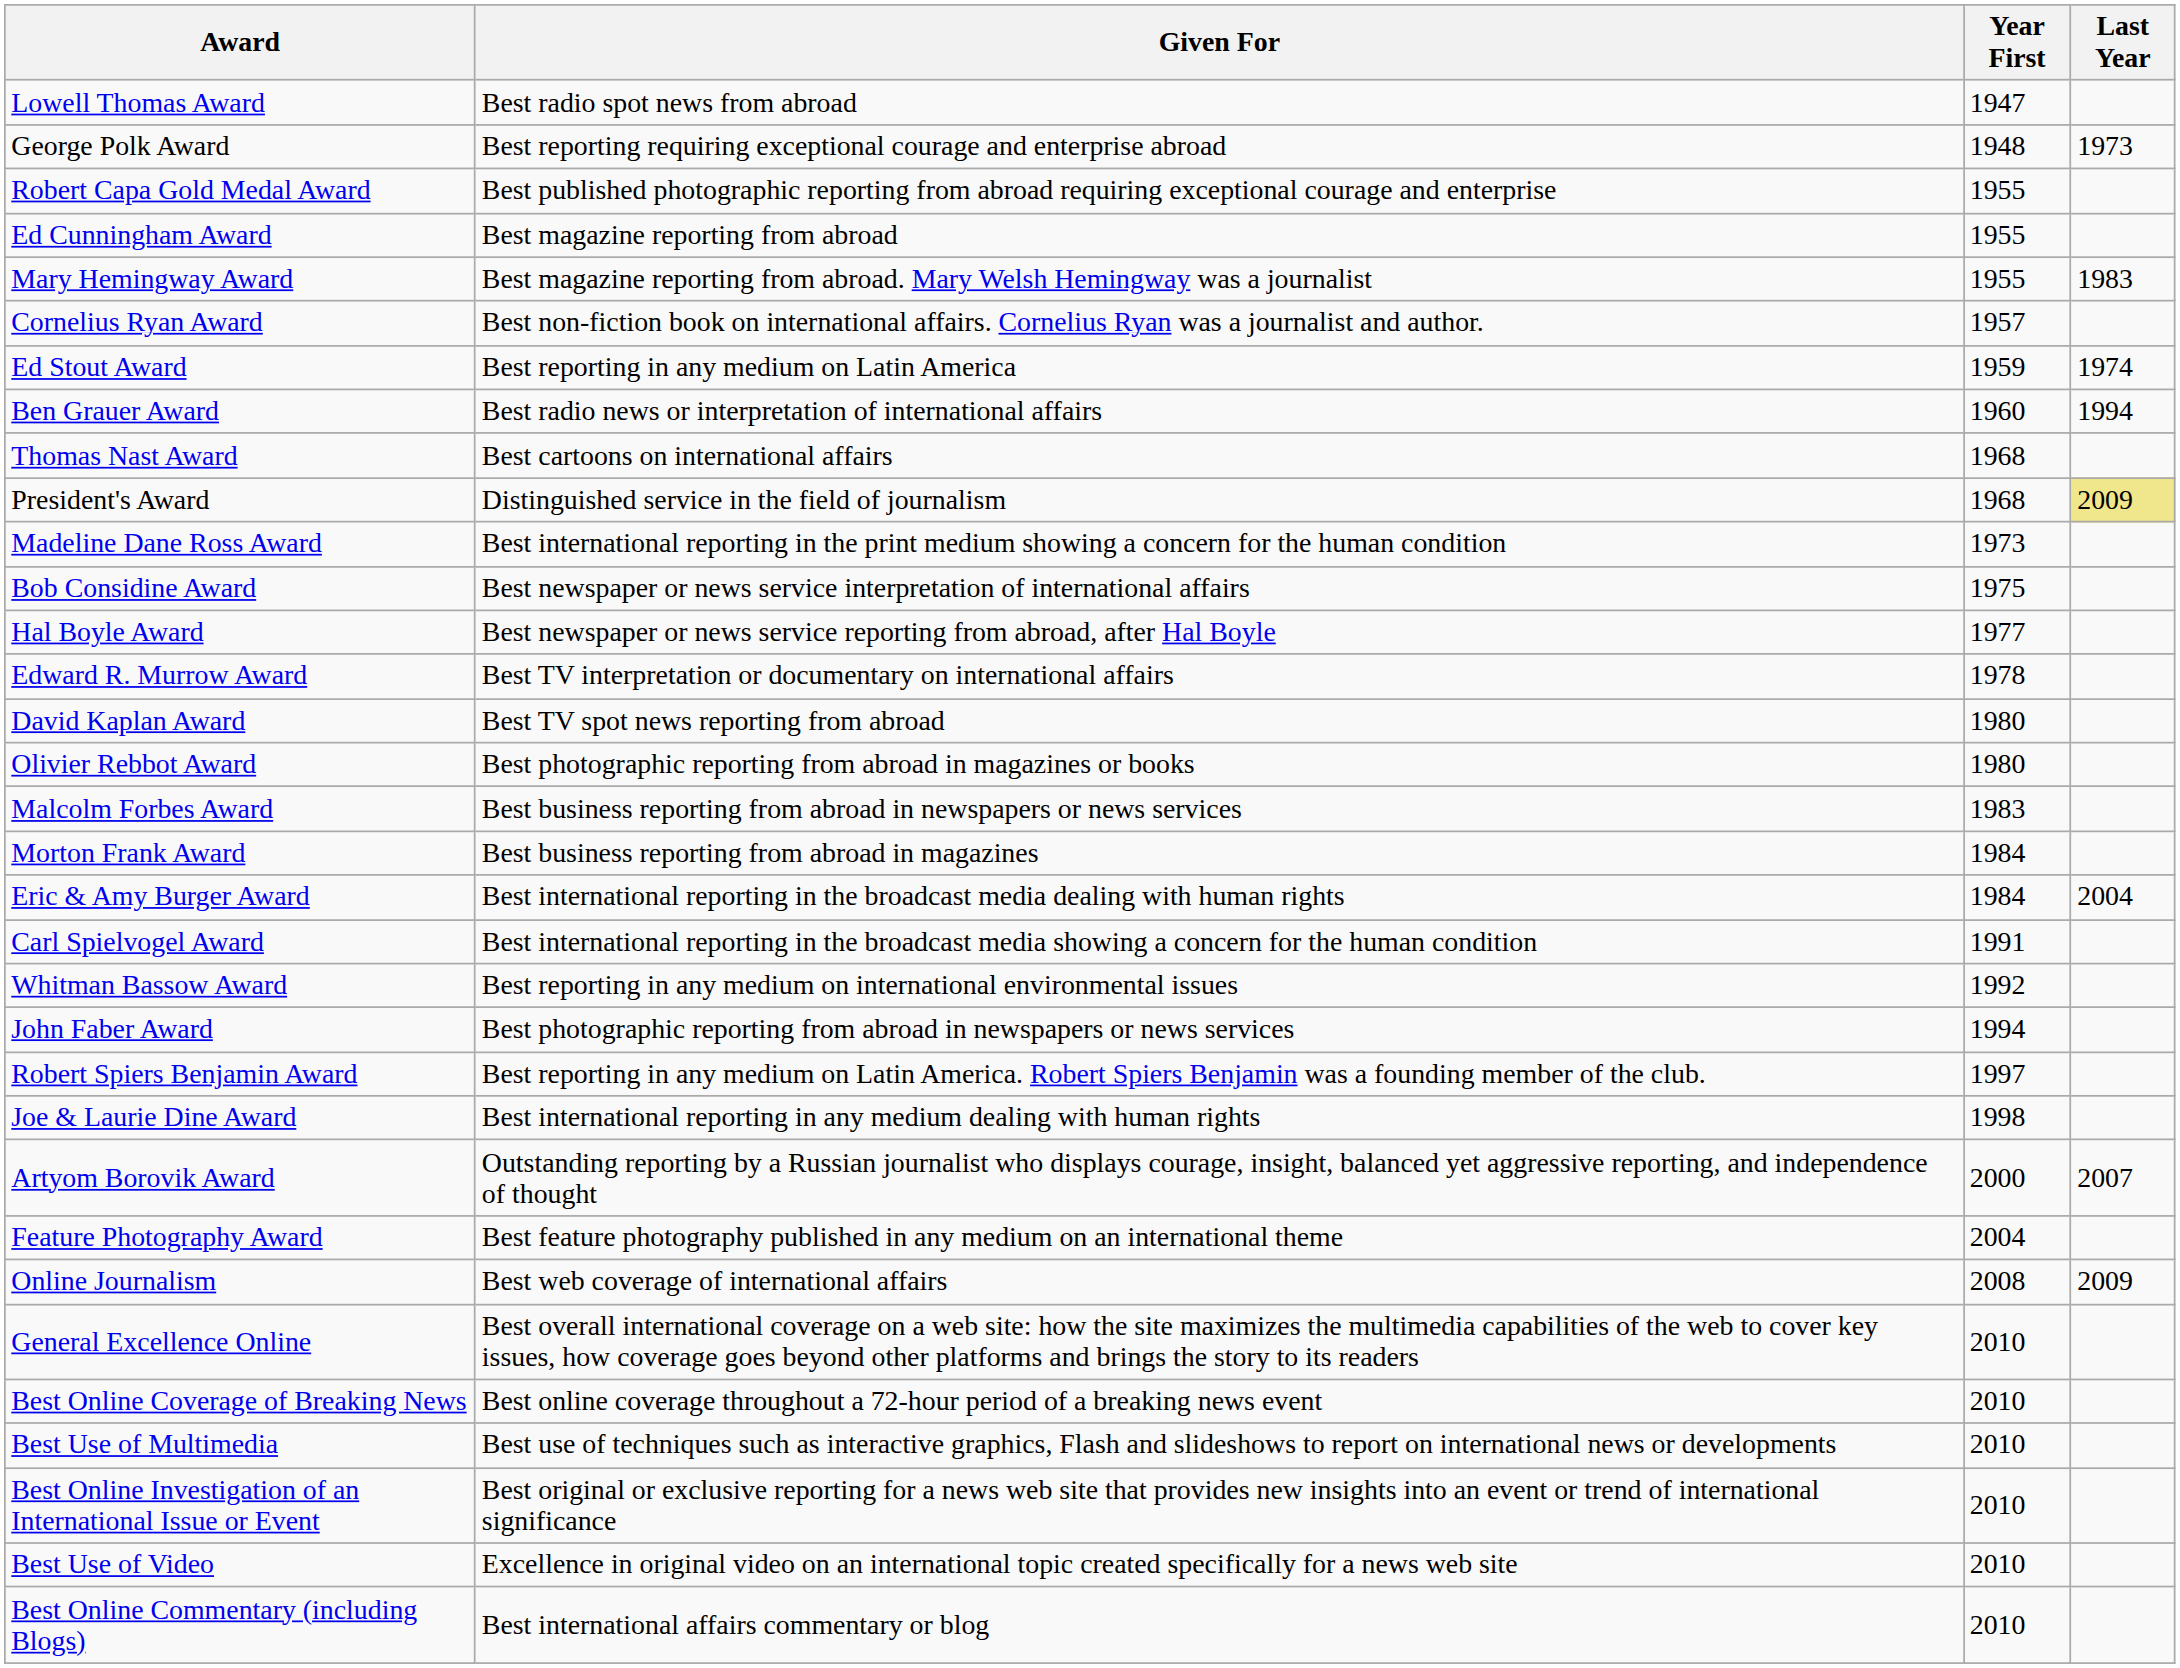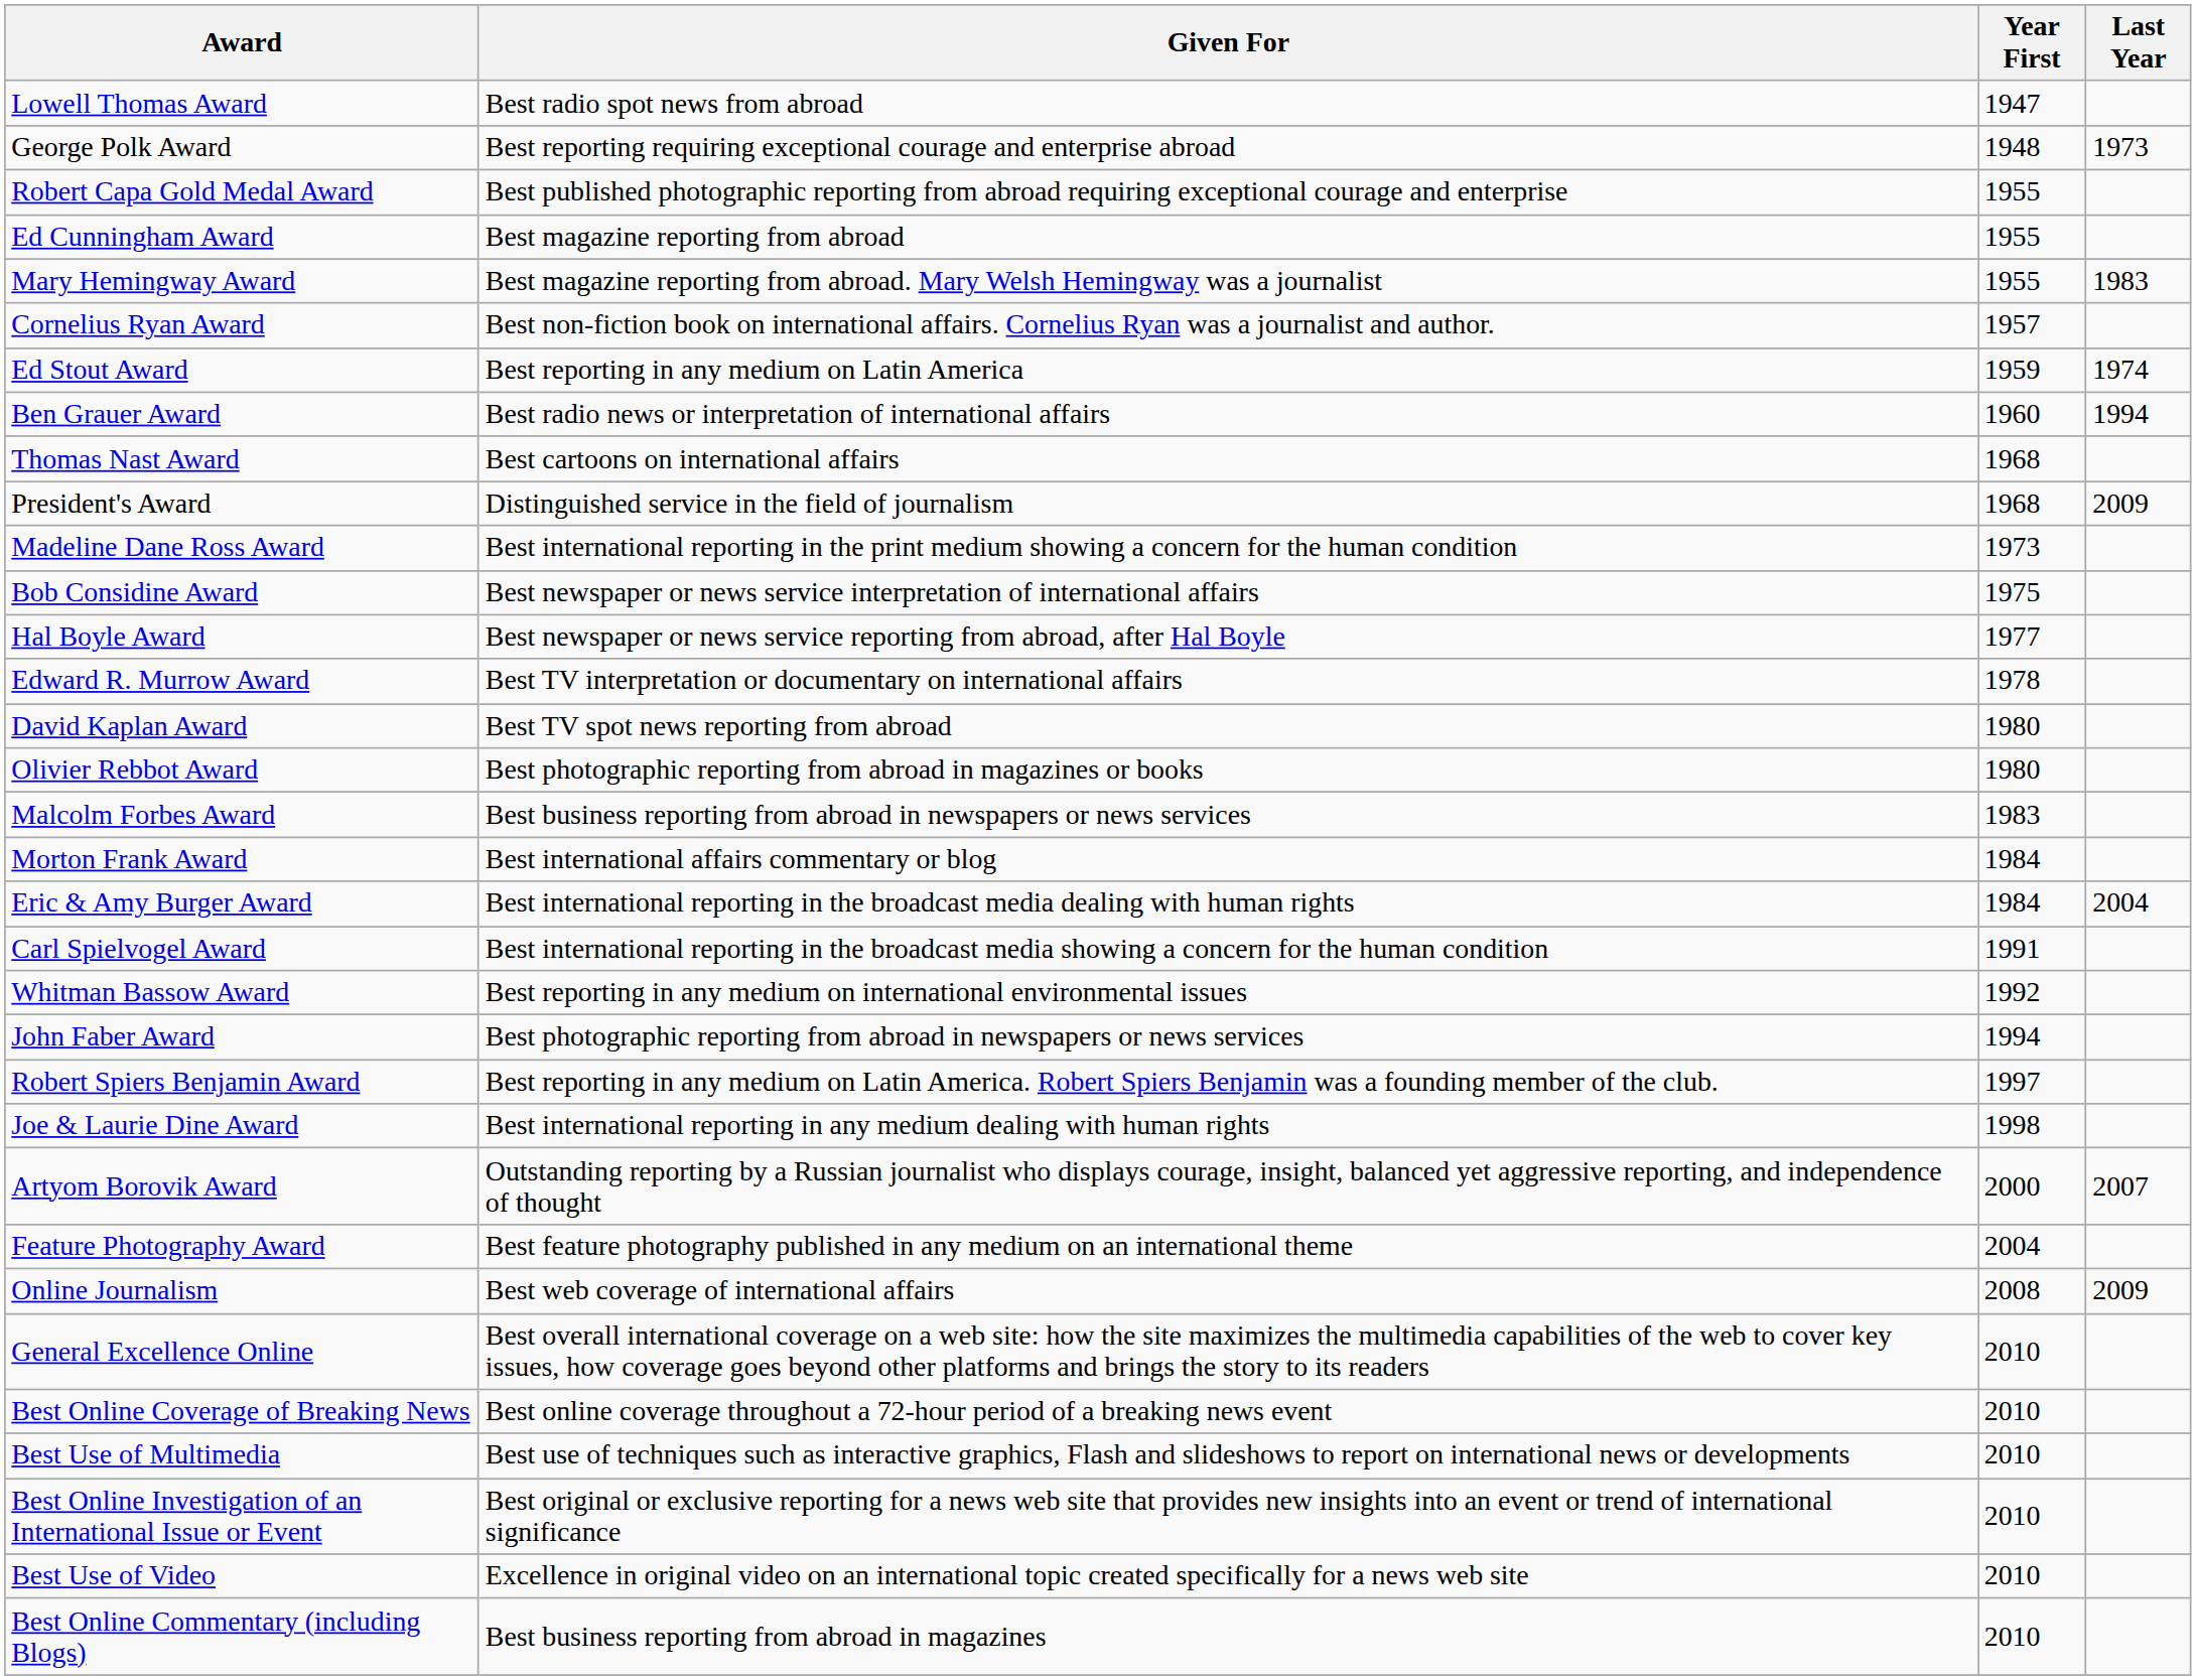President's Award | Last Year: khaki background -> no background
Morton Frank Award | Given For: Best business reporting from abroad in magazines -> Best international affairs commentary or blog
Best Online Commentary (including Blogs) | Given For: Best international affairs commentary or blog -> Best business reporting from abroad in magazines
